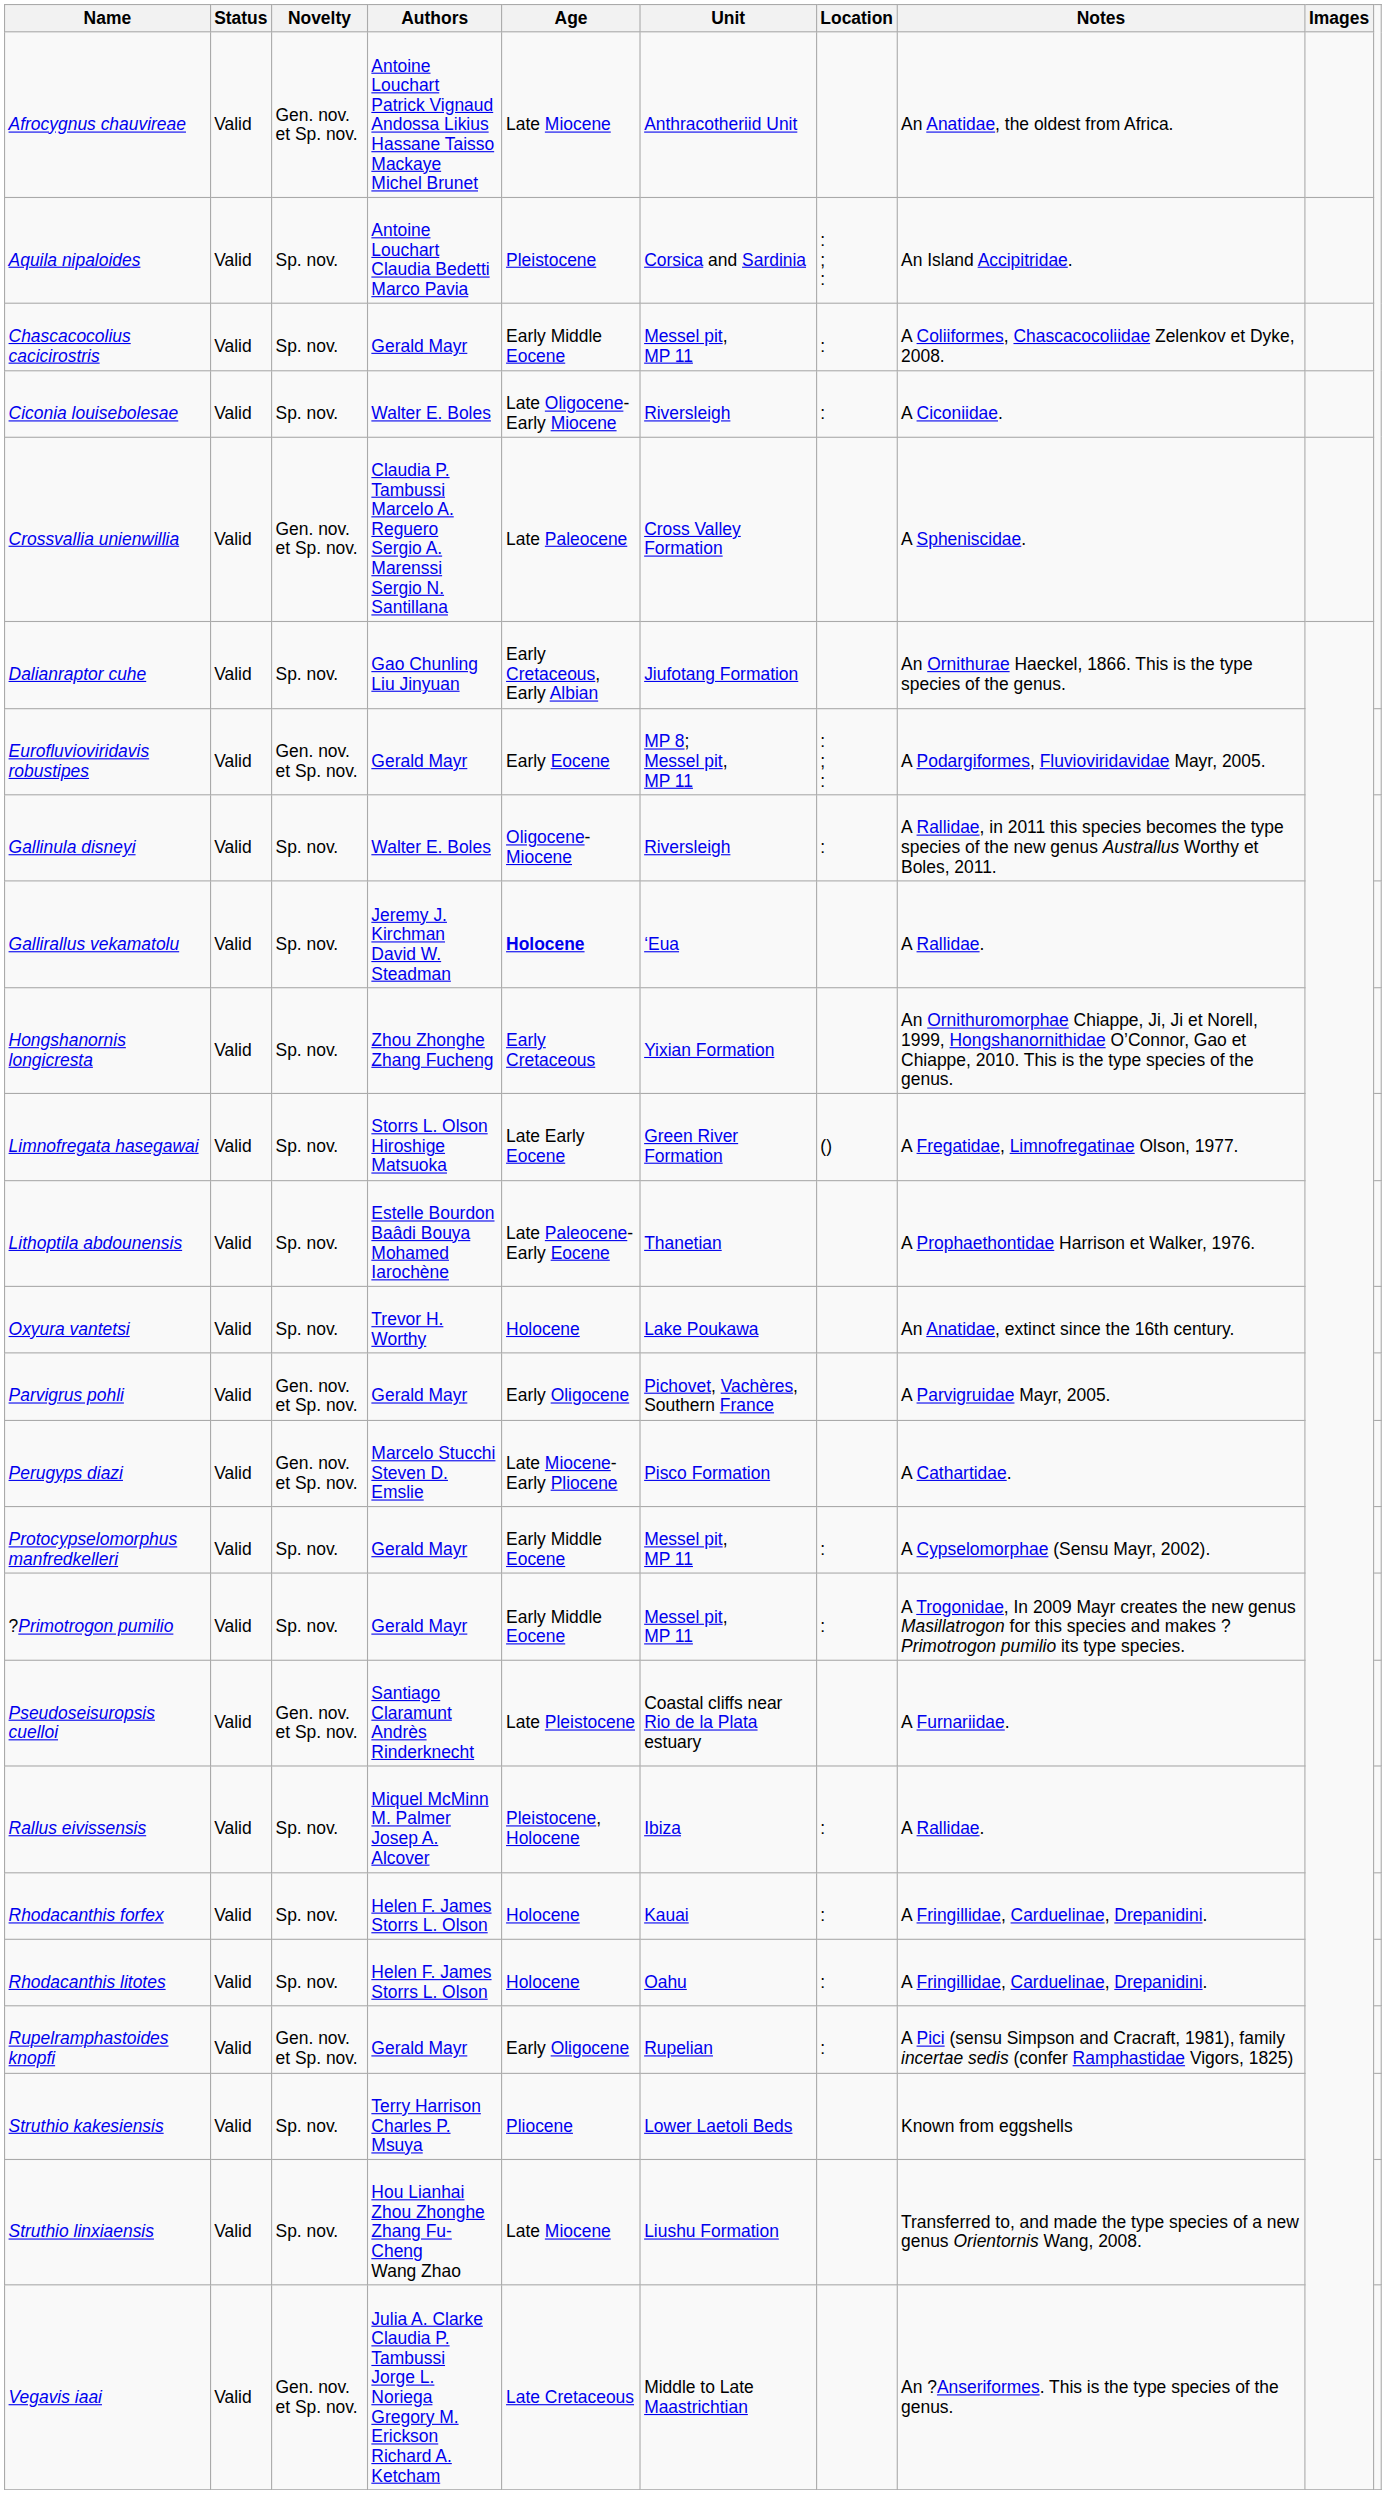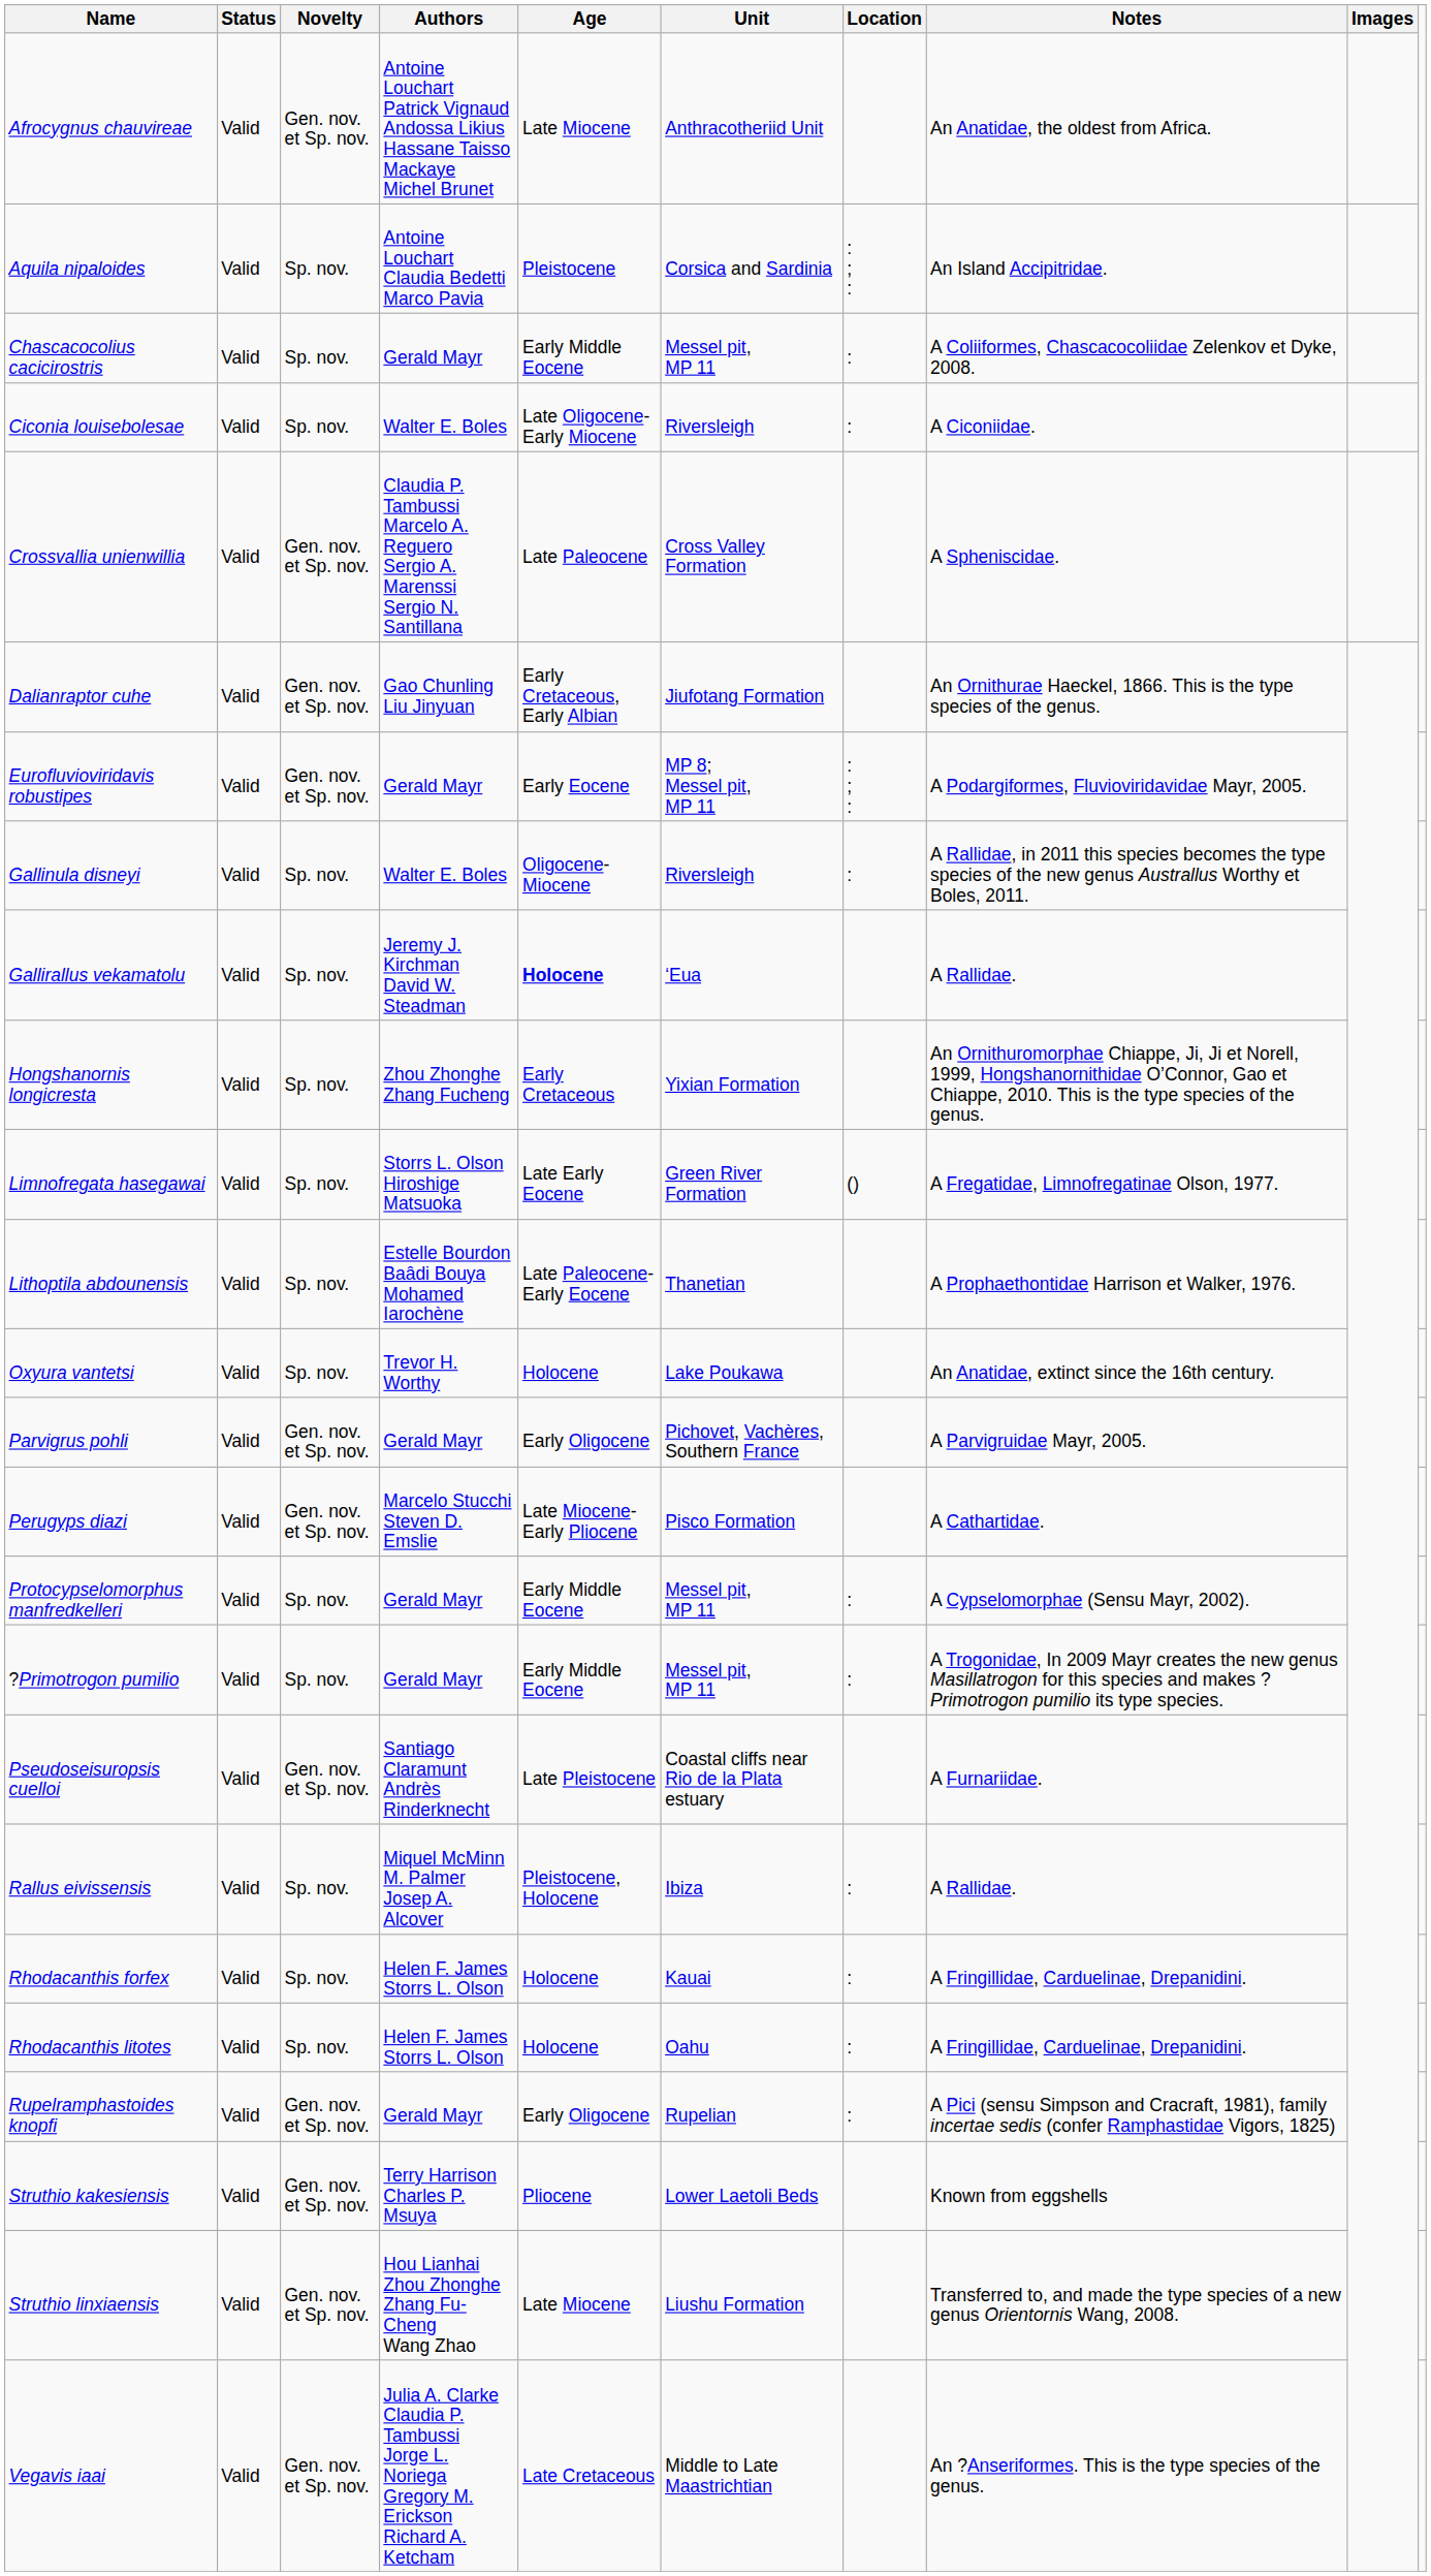Dalianraptor cuhe | Novelty: Sp. nov. -> Gen. nov. et Sp. nov.
Struthio kakesiensis | Novelty: Sp. nov. -> Gen. nov. et Sp. nov.
Struthio linxiaensis | Novelty: Sp. nov. -> Gen. nov. et Sp. nov.
